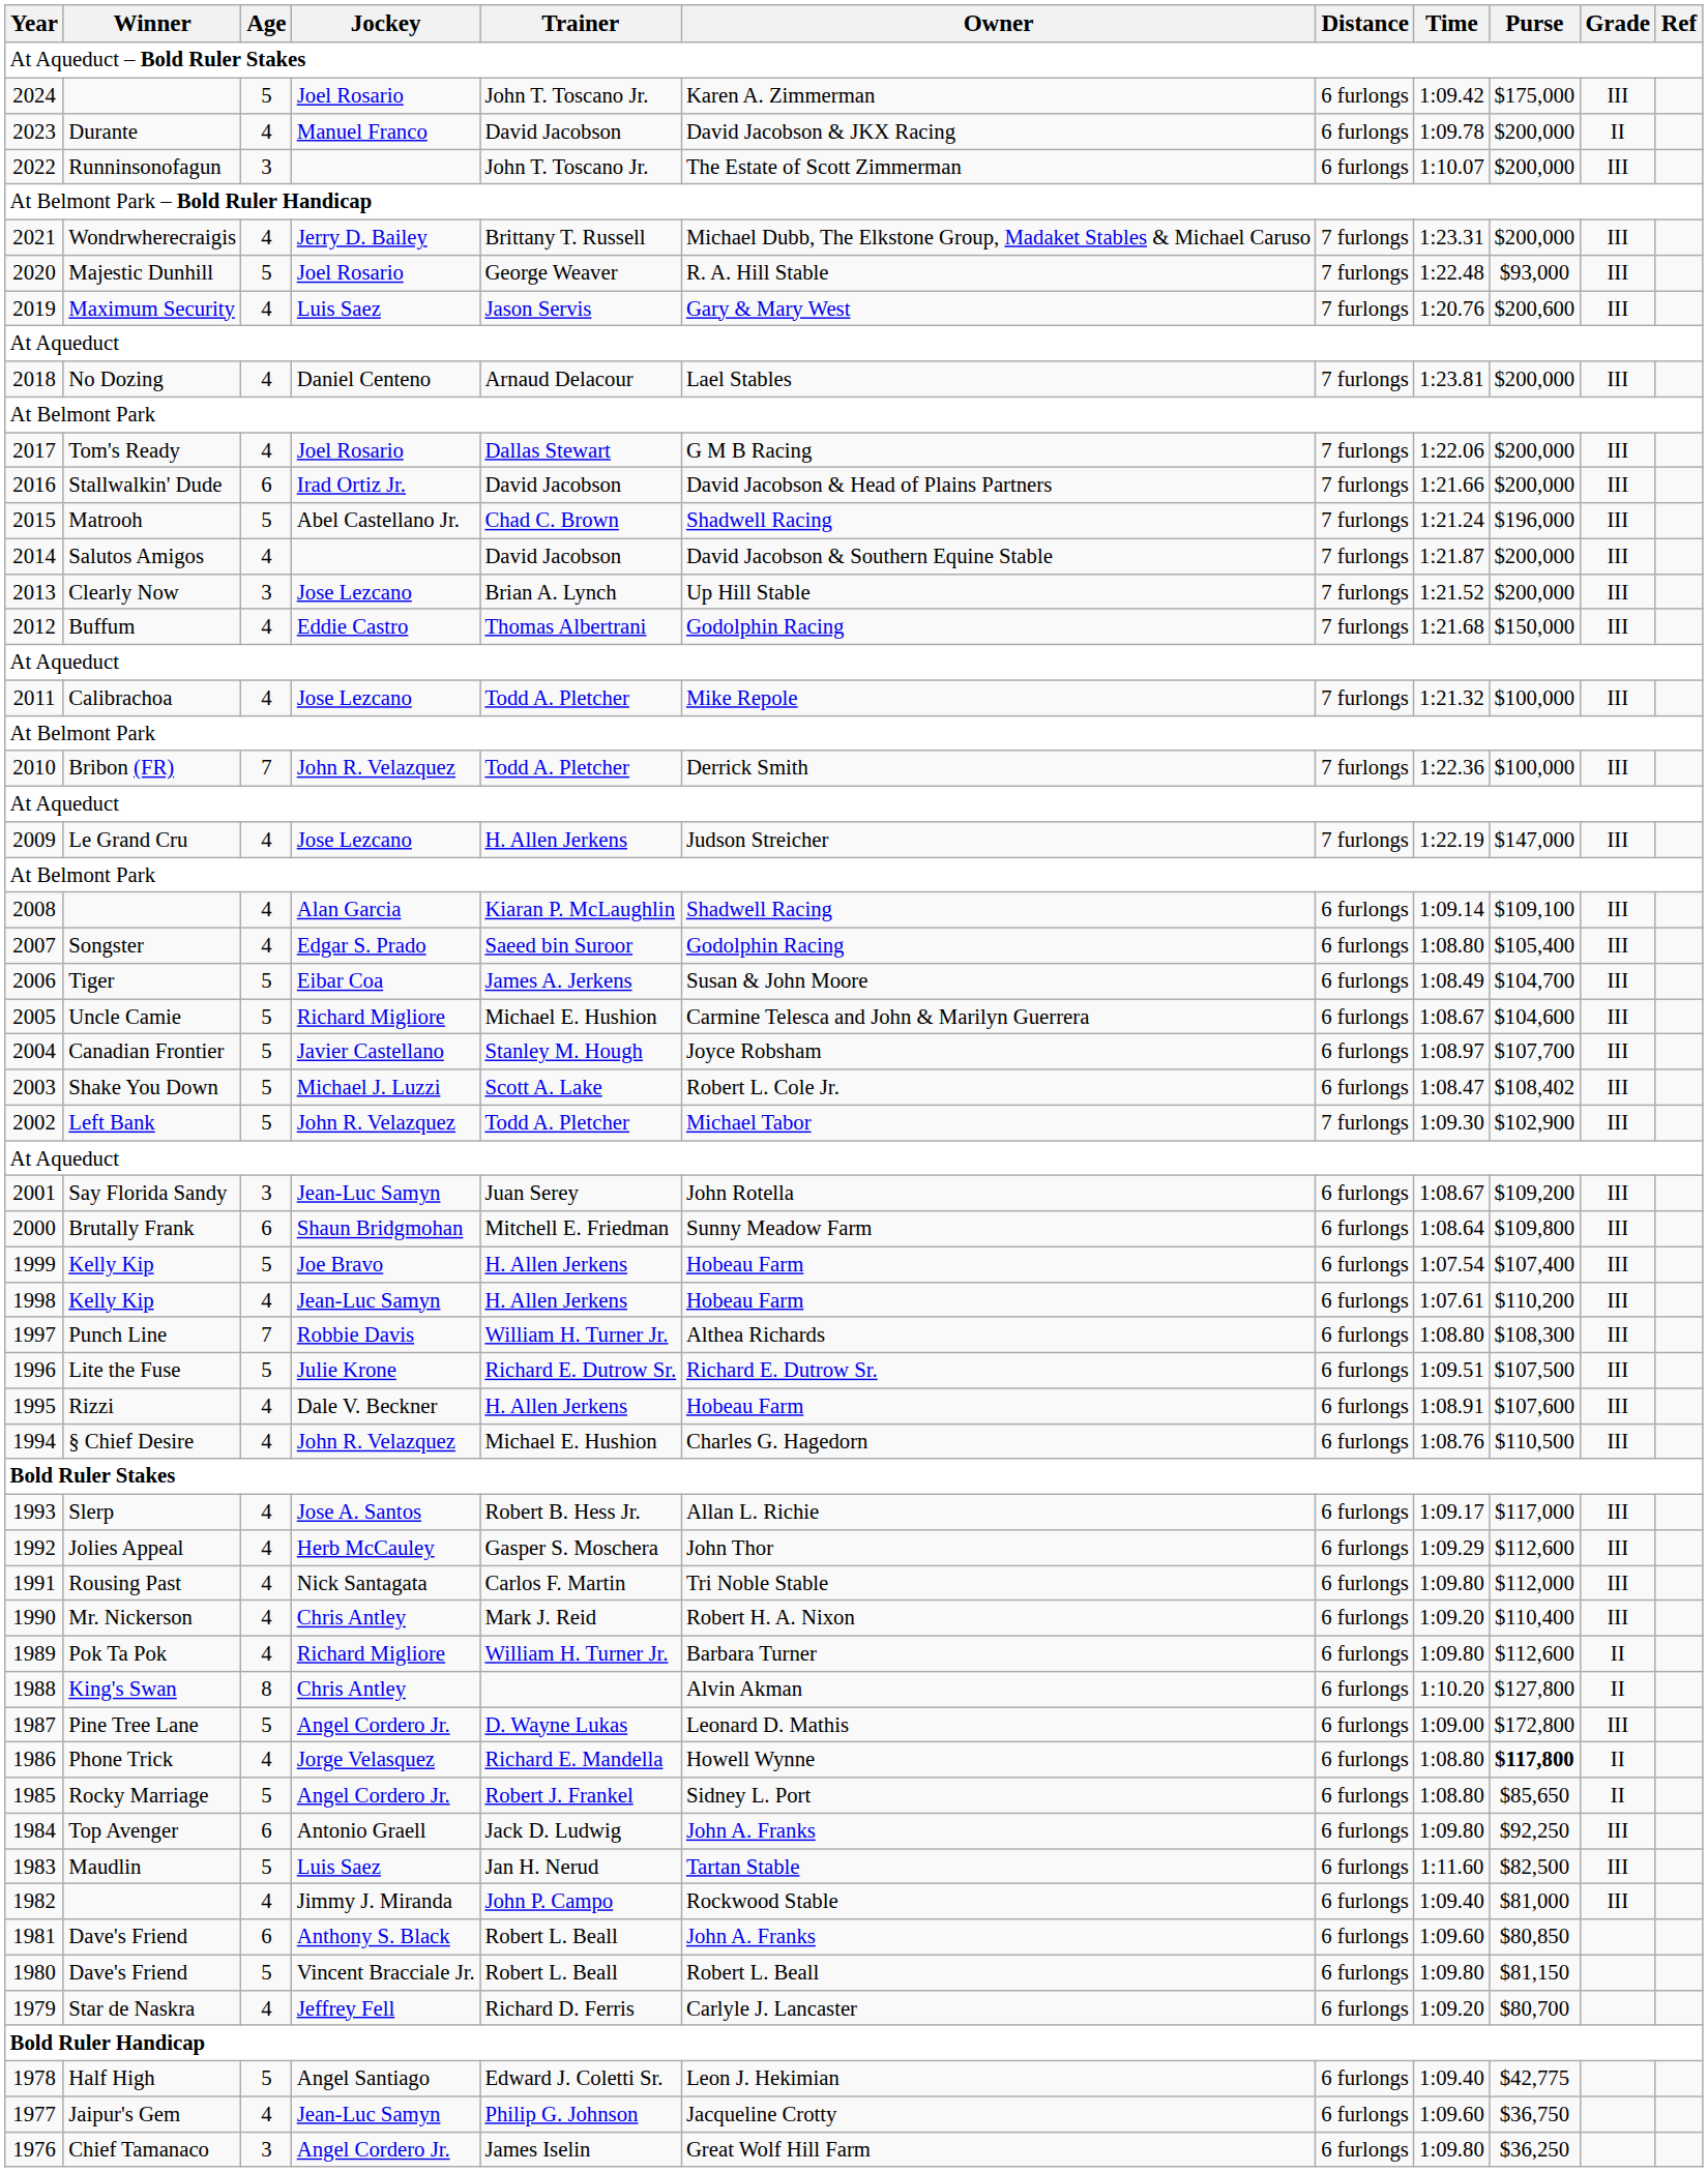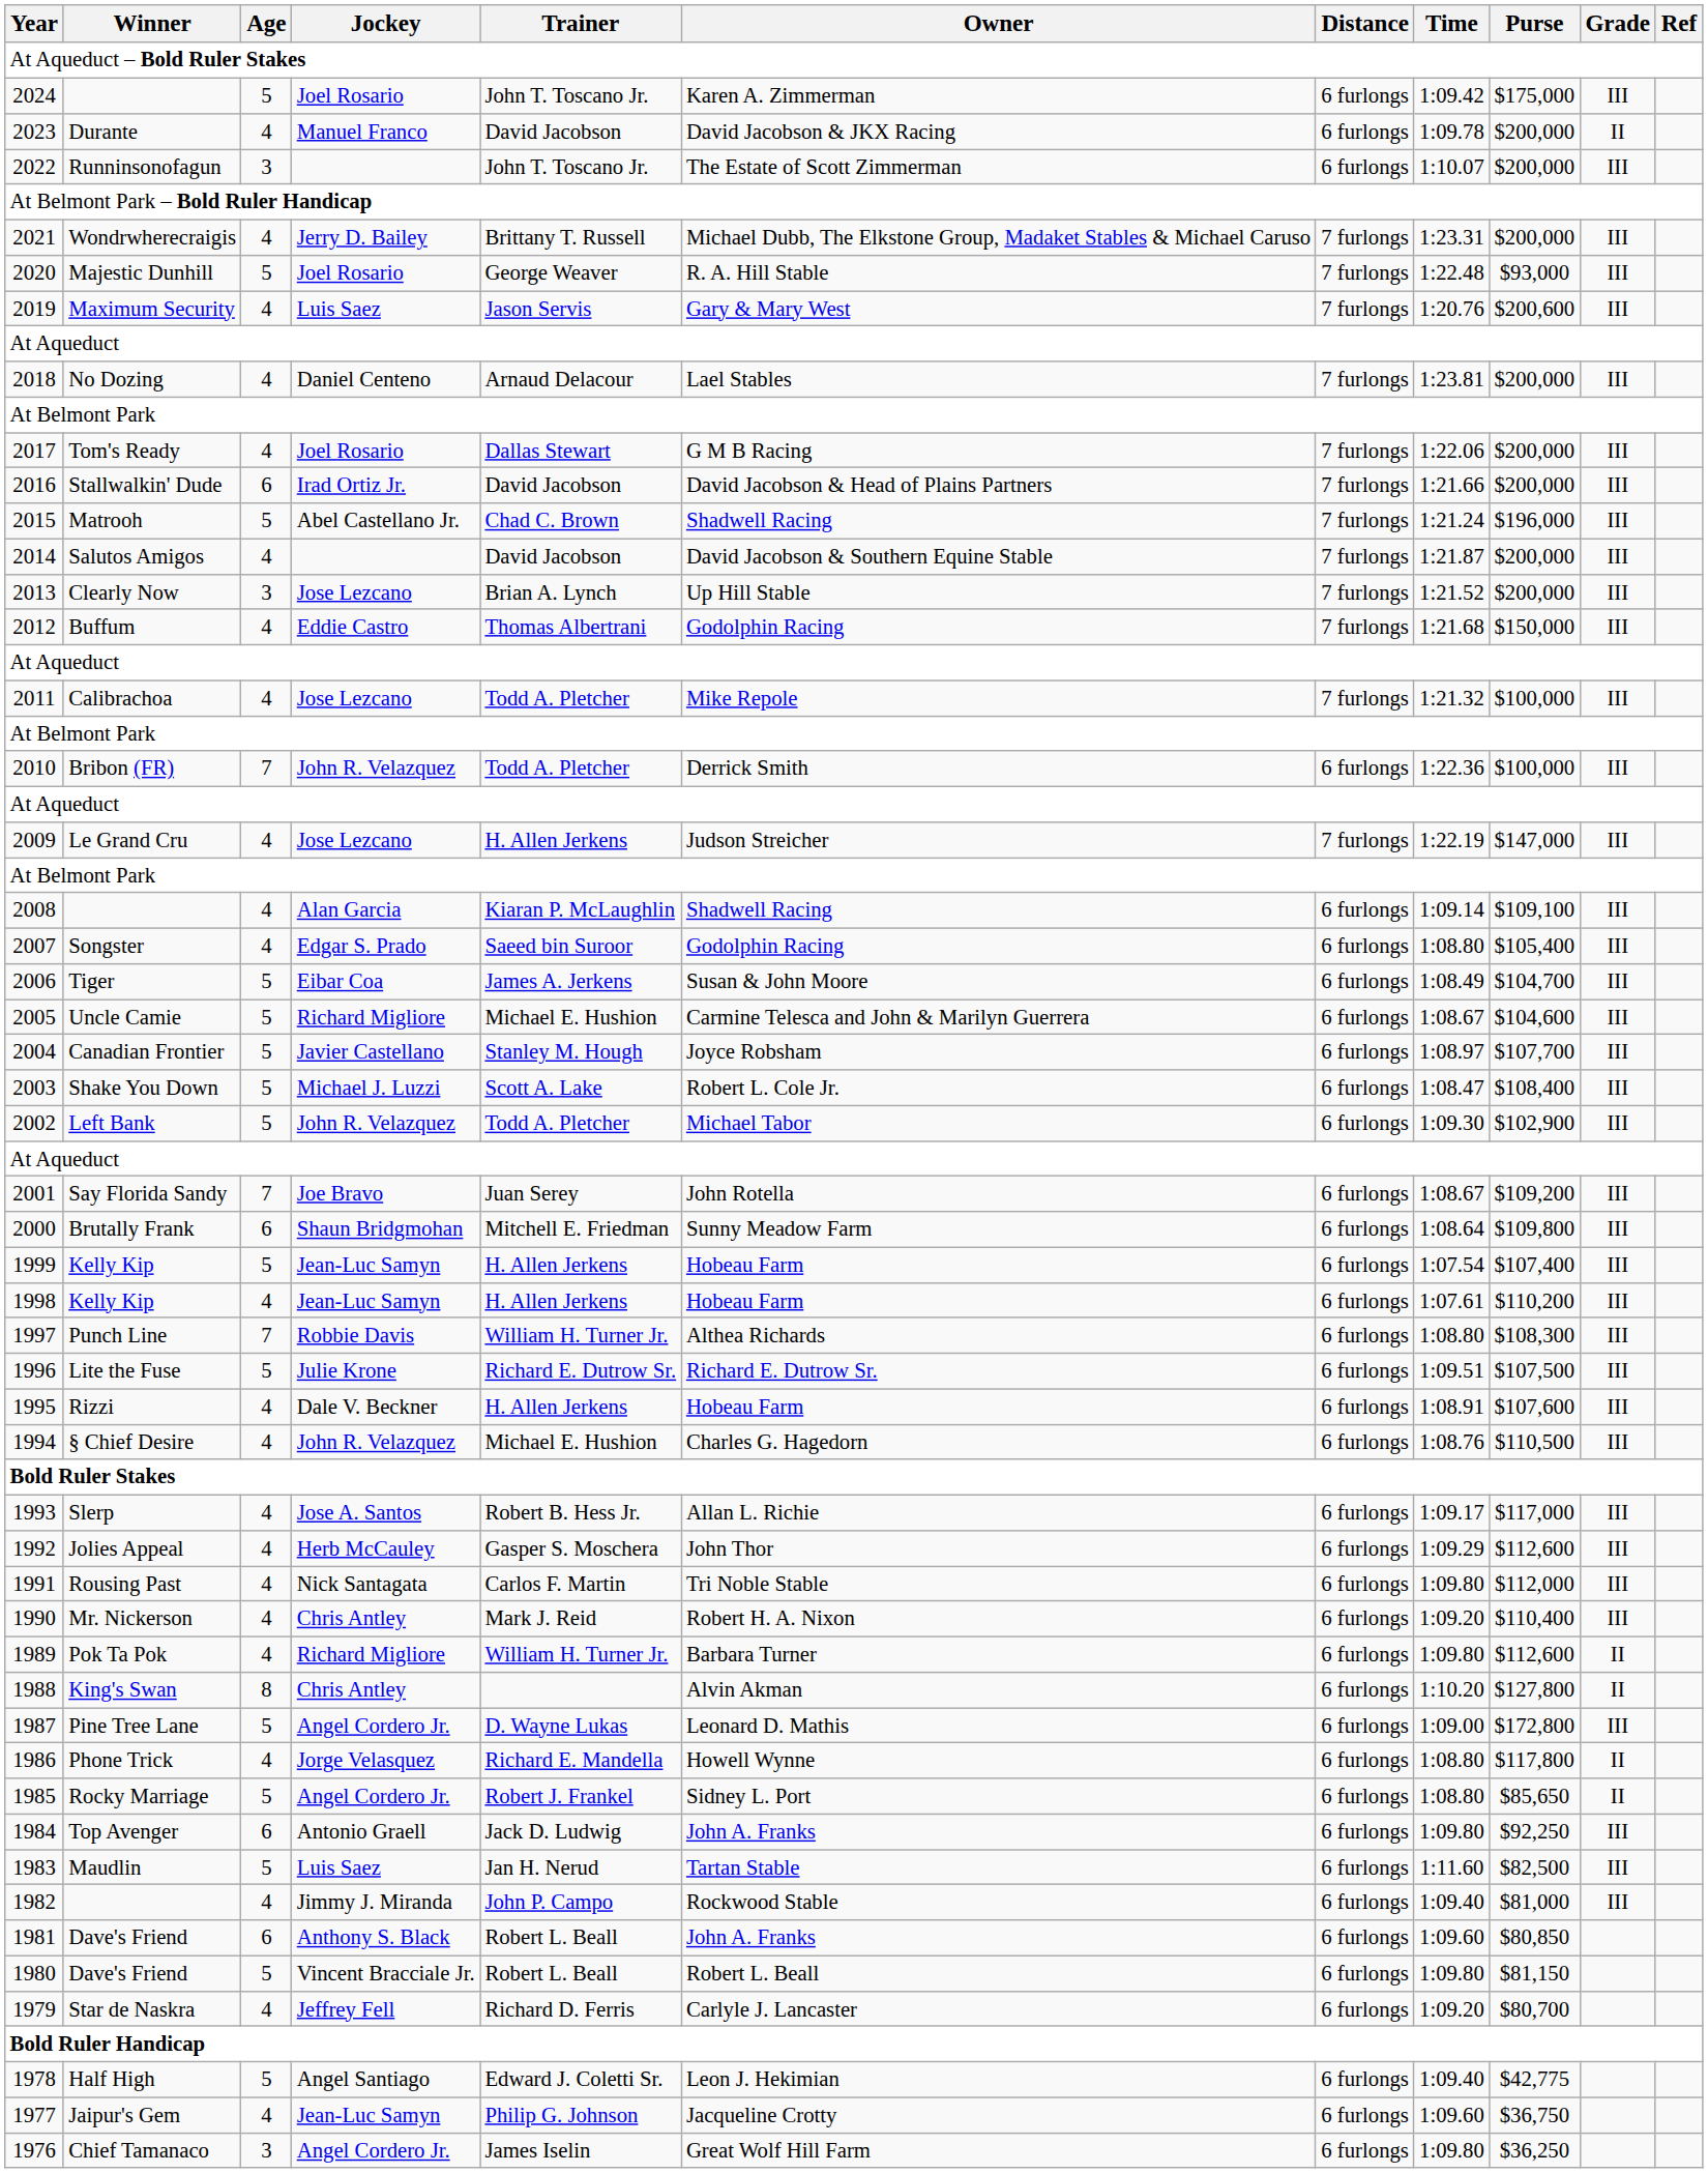2010 | Distance: 7 furlongs -> 6 furlongs
2003 | Purse: $108,402 -> $108,400
2002 | Distance: 7 furlongs -> 6 furlongs
2001 | Age: 3 -> 7
2001 | Jockey: Jean-Luc Samyn -> Joe Bravo
1999 | Jockey: Joe Bravo -> Jean-Luc Samyn
1986 | Purse: bold -> normal
